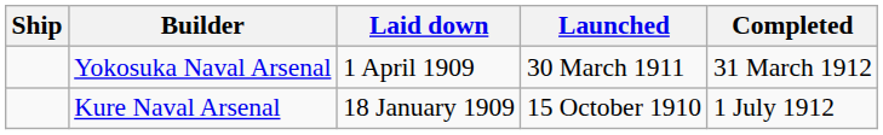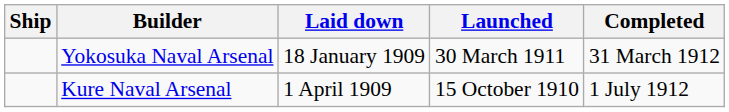Yokosuka Naval Arsenal | Laid down: 1 April 1909 -> 18 January 1909
Kure Naval Arsenal | Laid down: 18 January 1909 -> 1 April 1909
